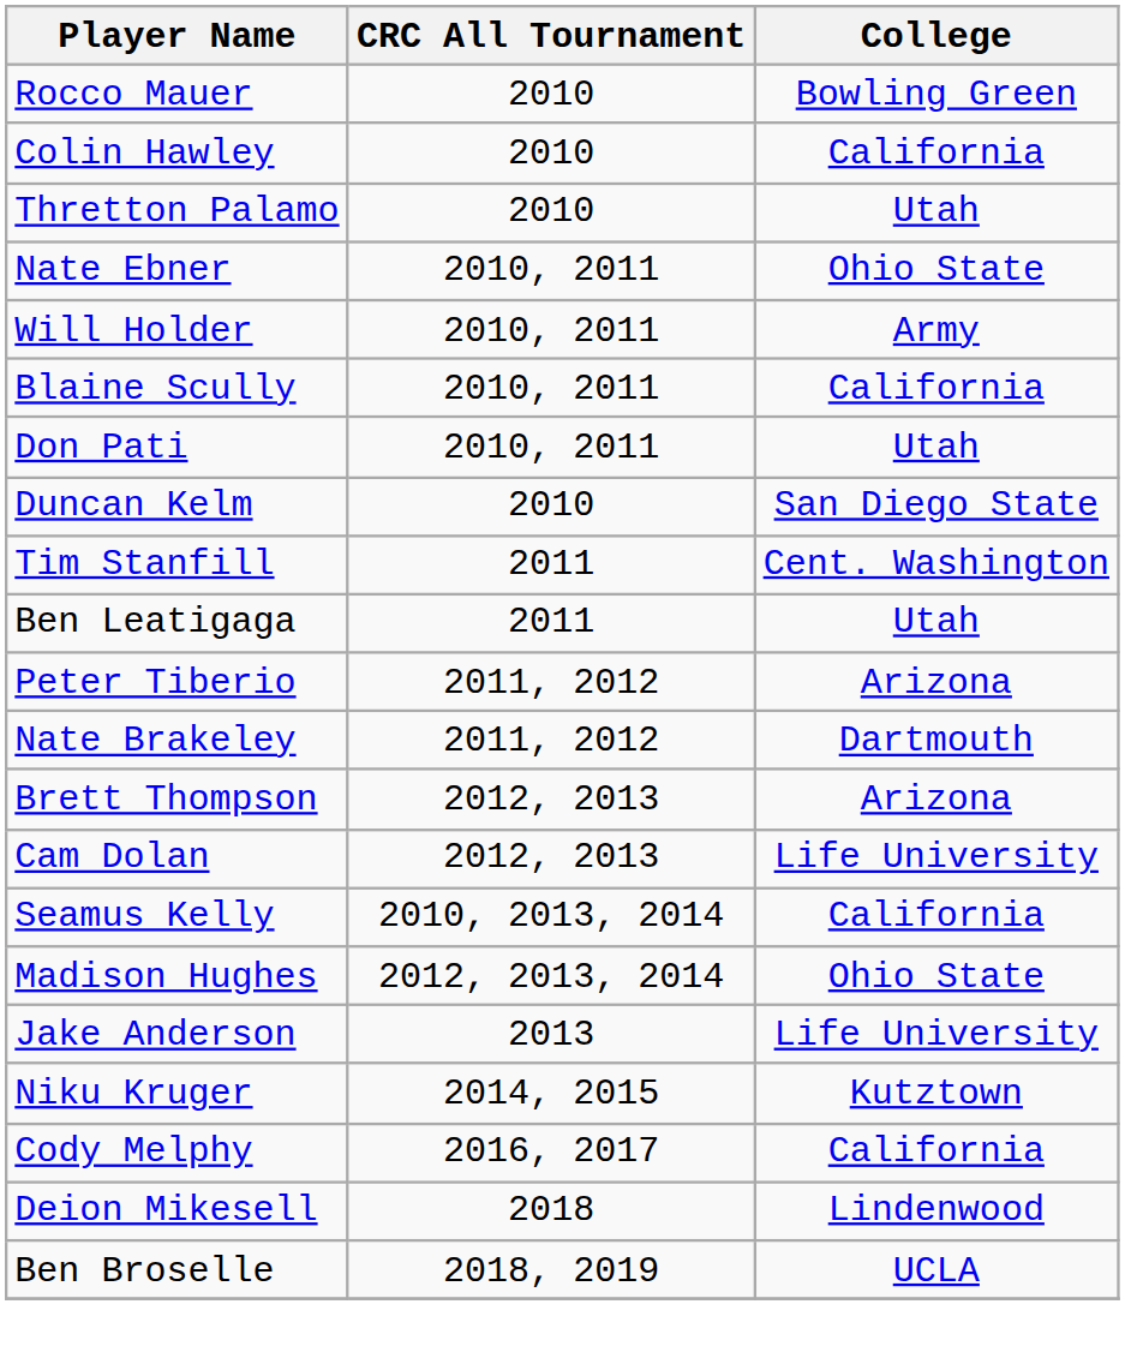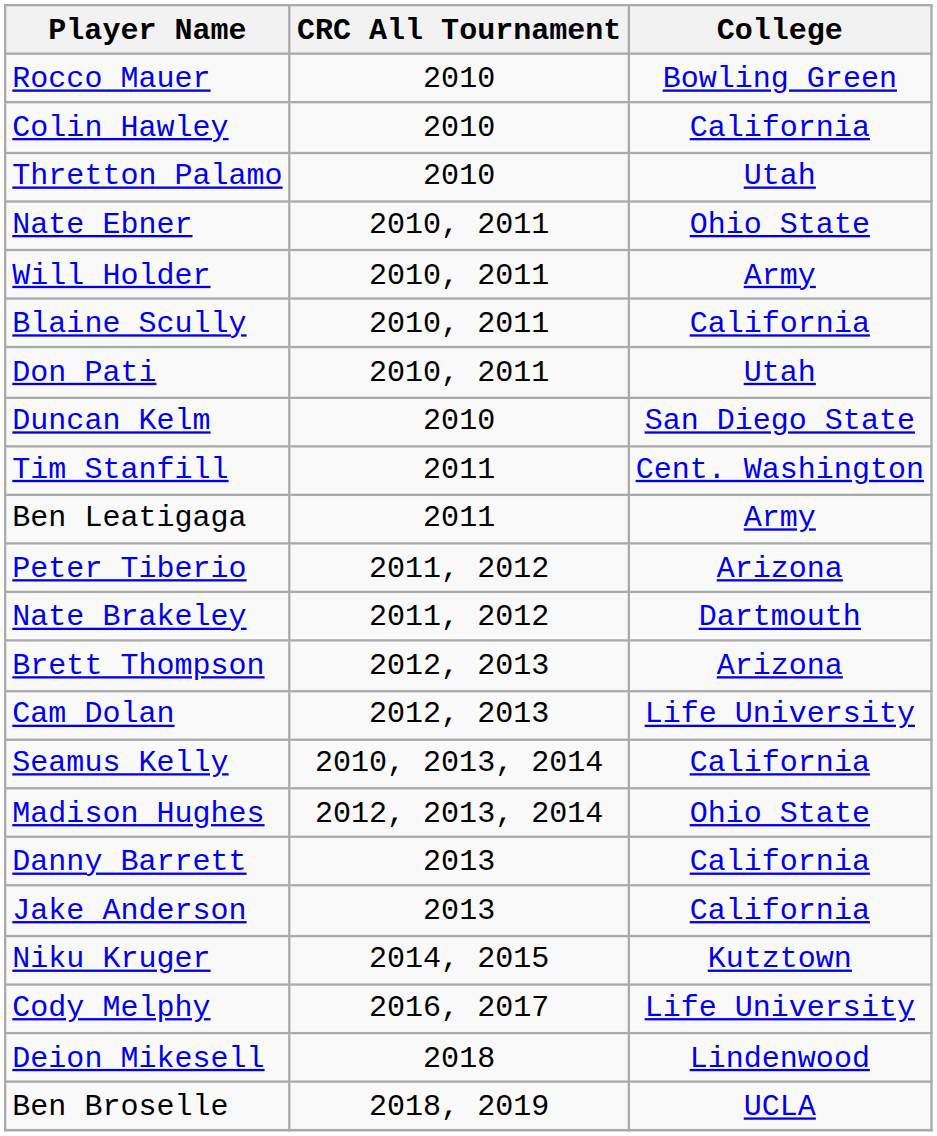Ben Leatigaga | College: Utah -> Army
+ row: Danny Barrett | 2013 | California
Jake Anderson | College: Life University -> California
Cody Melphy | College: California -> Life University
